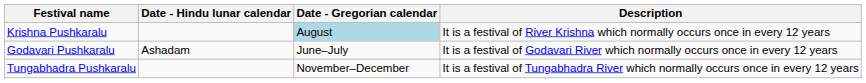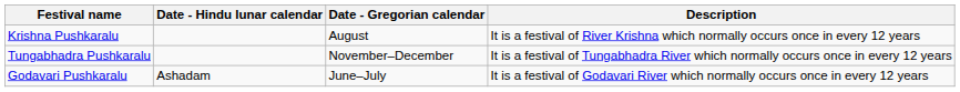Krishna Pushkaralu | Date - Gregorian calendar: lightblue background -> no background
rows swapped: Godavari Pushkaralu <-> Tungabhadra Pushkaralu
